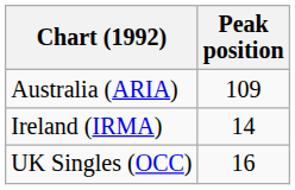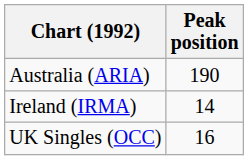Australia (ARIA) | Peak position: 109 -> 190
